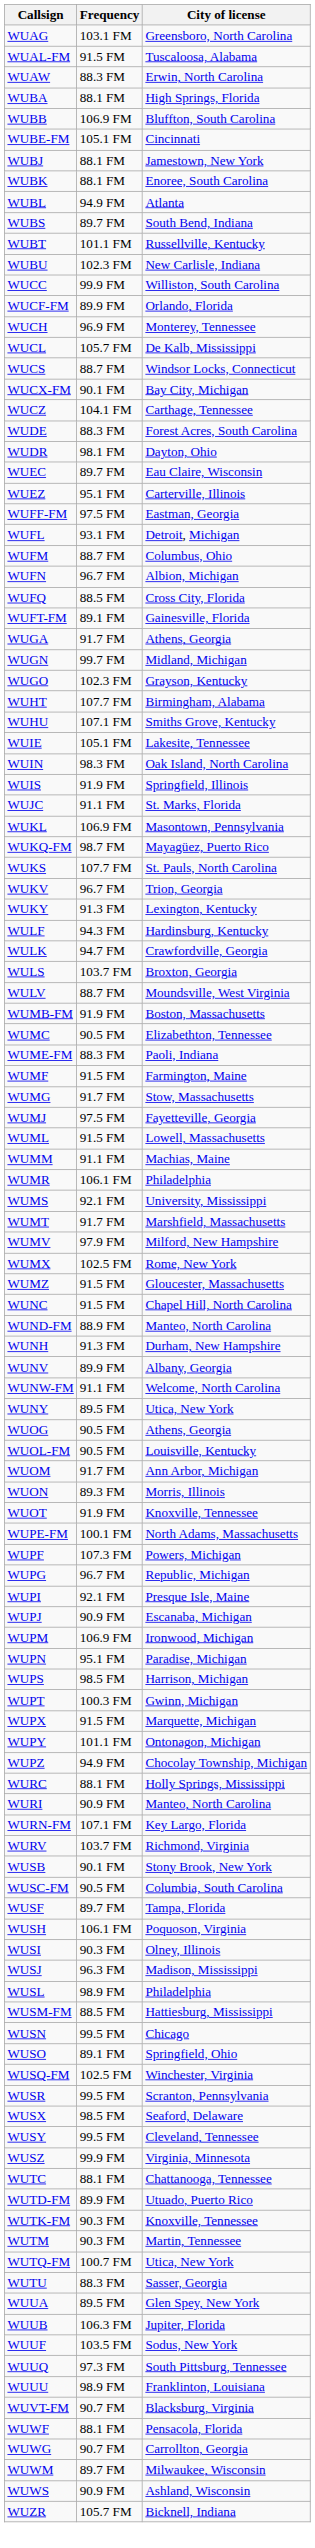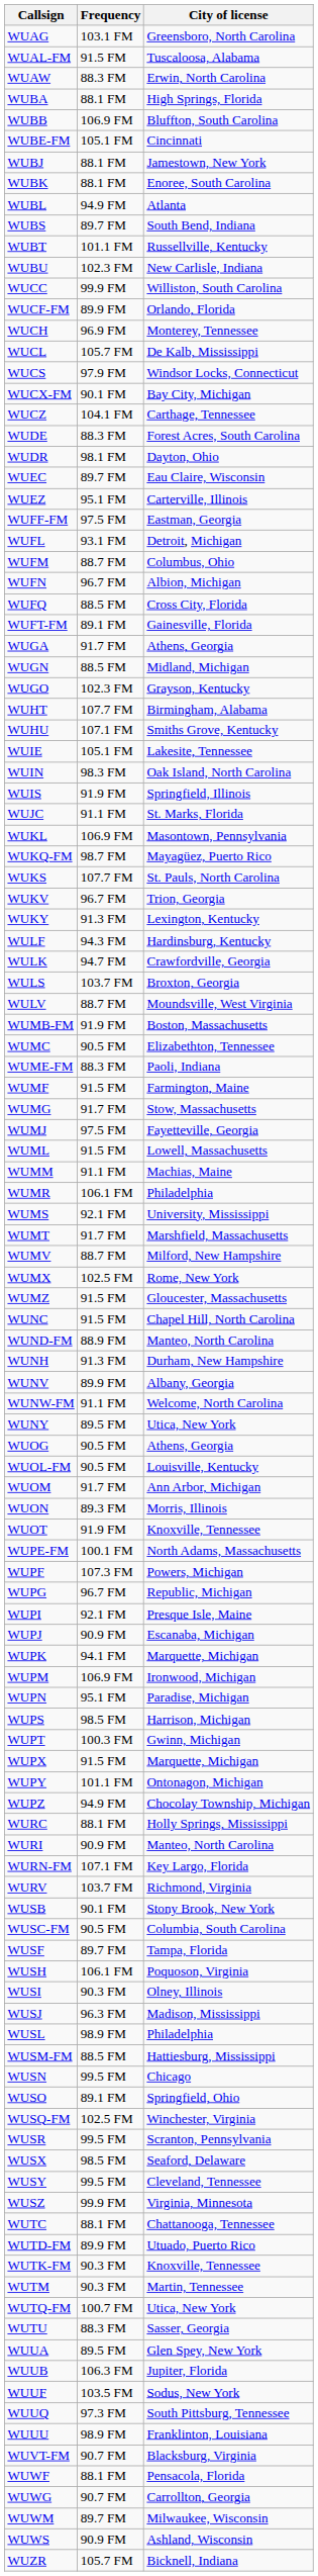WUCS | Frequency: 88.7 FM -> 97.9 FM
WUGN | Frequency: 99.7 FM -> 88.5 FM
WUMV | Frequency: 97.9 FM -> 88.7 FM
+ row: WUPK | 94.1 FM | Marquette, Michigan
